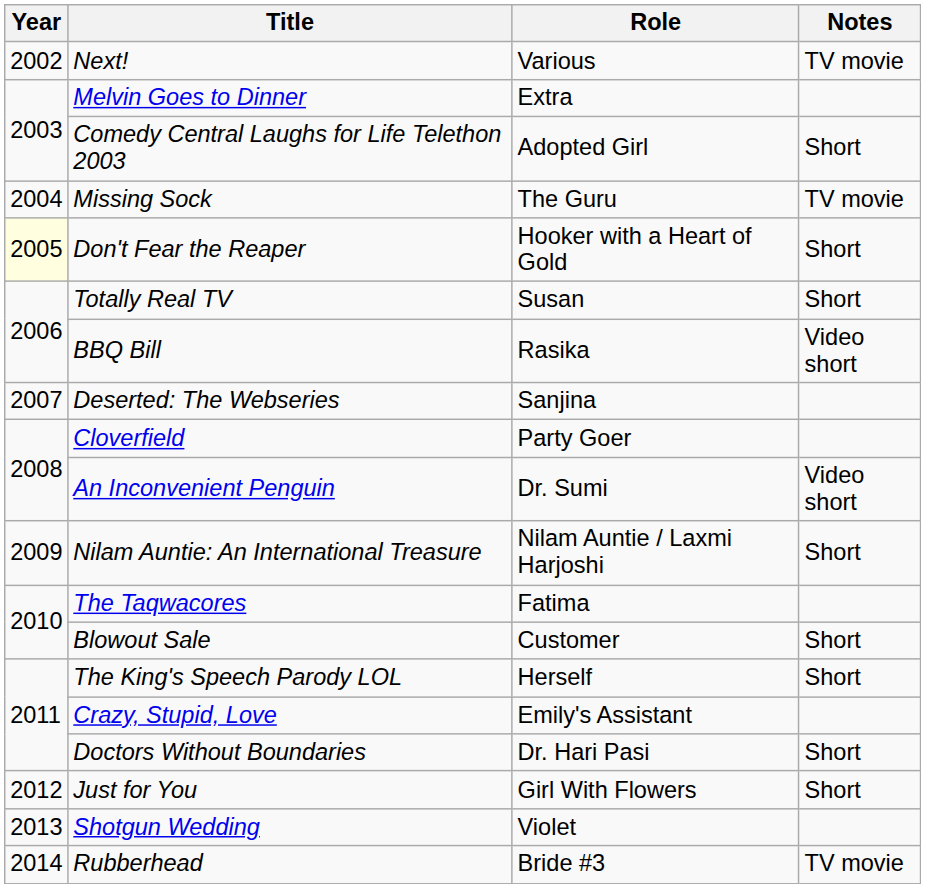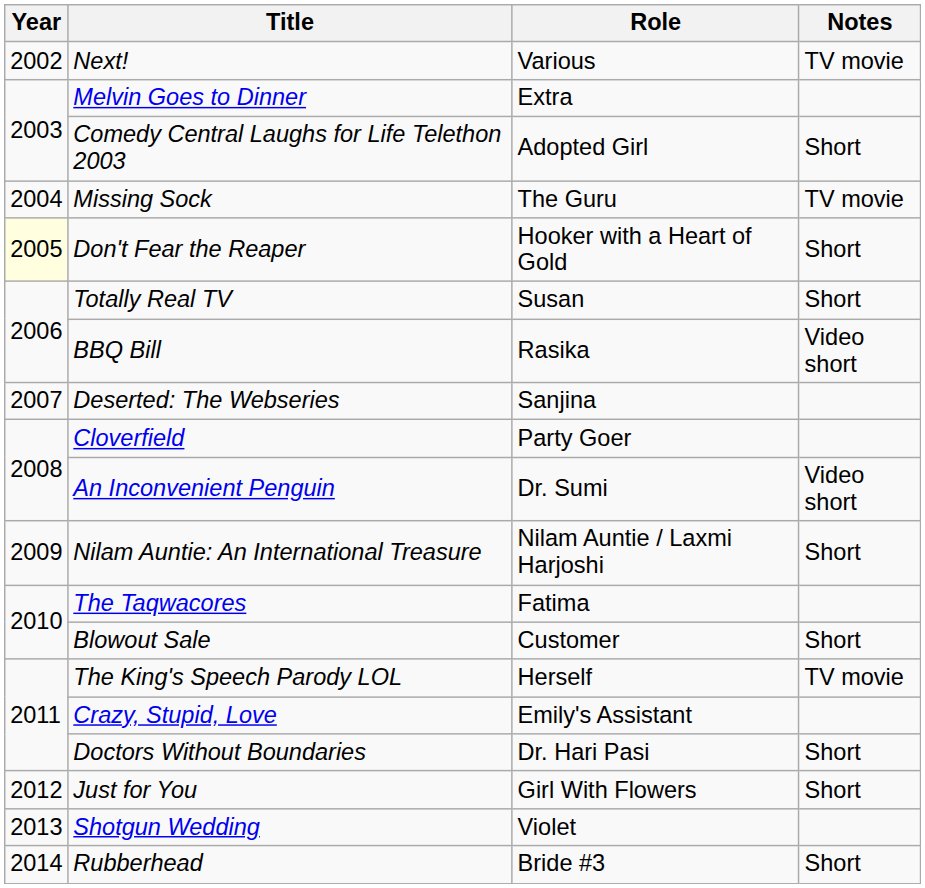The King's Speech Parody LOL | Notes: Short -> TV movie
Rubberhead | Notes: TV movie -> Short
